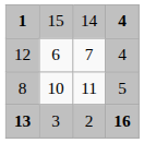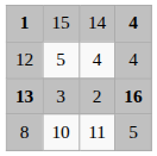12 | column 2: 6 -> 5
12 | column 3: 7 -> 4
rows swapped: 8 <-> 13
